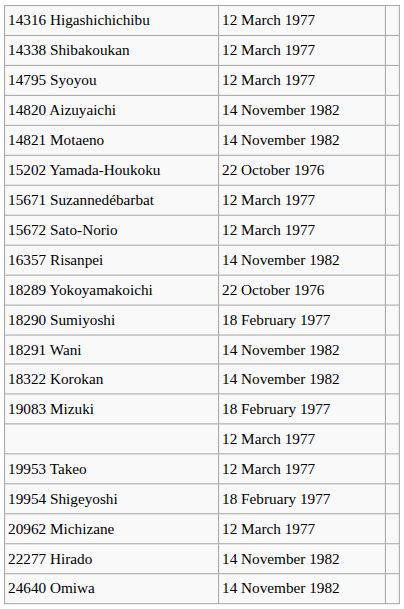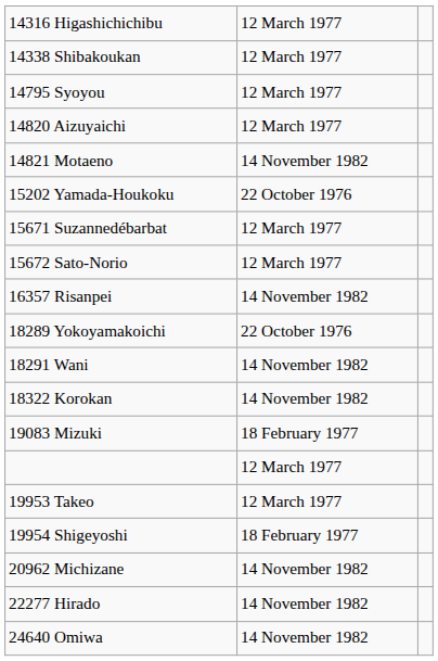14820 Aizuyaichi | column 2: 14 November 1982 -> 12 March 1977
- row: 18290 Sumiyoshi | 18 February 1977
20962 Michizane | column 2: 12 March 1977 -> 14 November 1982
